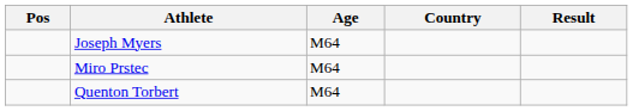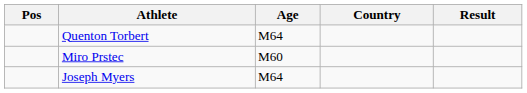rows swapped: Quenton Torbert <-> Joseph Myers
Miro Prstec | Age: M64 -> M60
